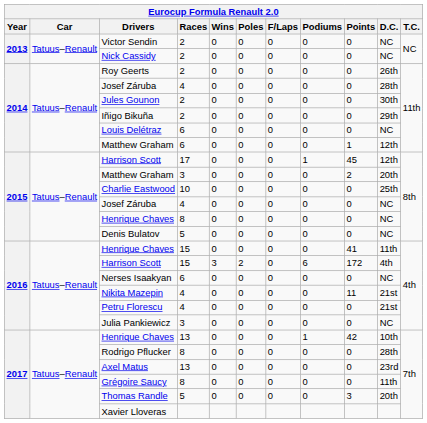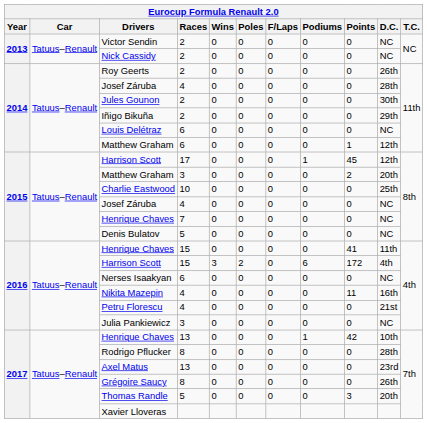2015 / Henrique Chaves | Races: 8 -> 7
Nikita Mazepin | D.C.: 21st -> 16th
Grégoire Saucy | D.C.: 11th -> 26th
